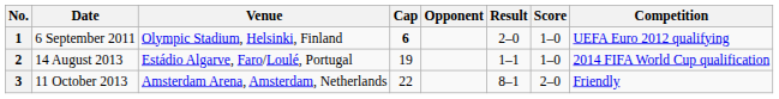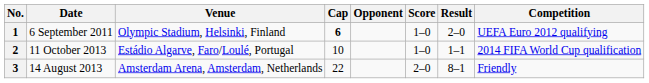columns swapped: Score <-> Result
2 | Date: 14 August 2013 -> 11 October 2013
2 | Cap: 19 -> 10
3 | Date: 11 October 2013 -> 14 August 2013
